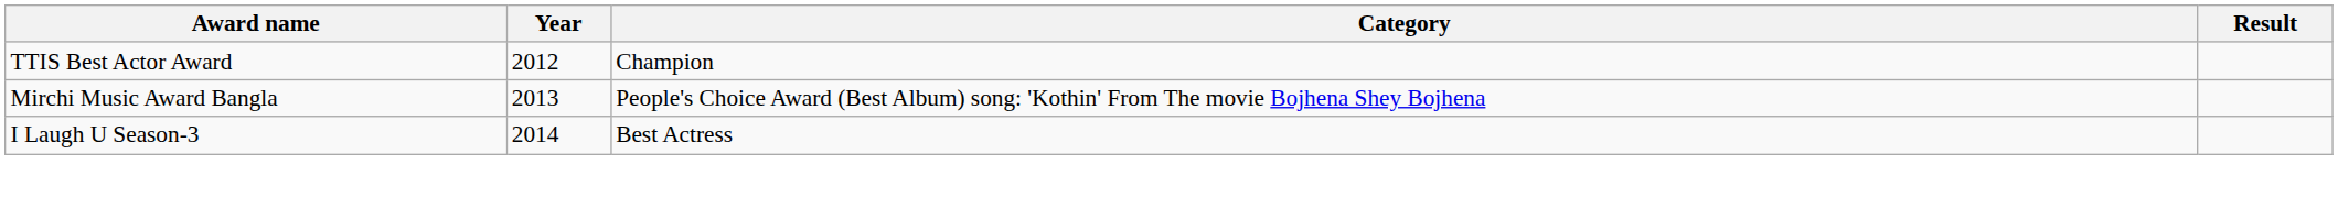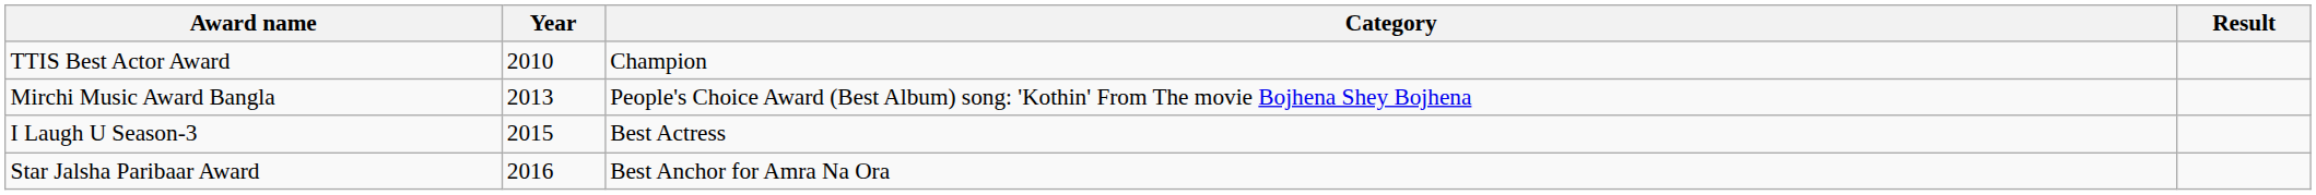TTIS Best Actor Award | Year: 2012 -> 2010
I Laugh U Season-3 | Year: 2014 -> 2015
+ row: Star Jalsha Paribaar Award | 2016 | Best Anchor for Amra Na Ora
